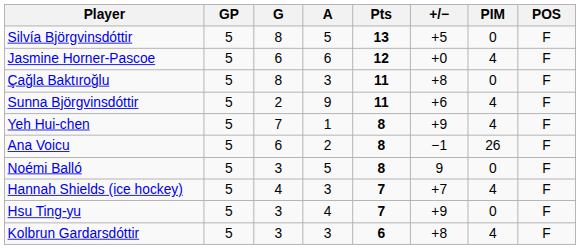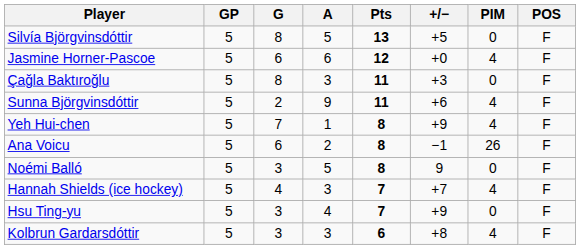Çağla Baktıroğlu | +/−: +8 -> +3
